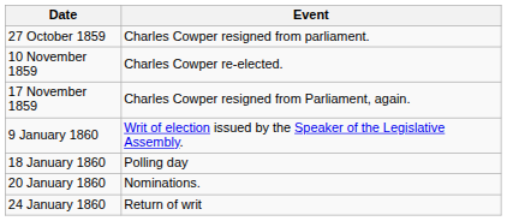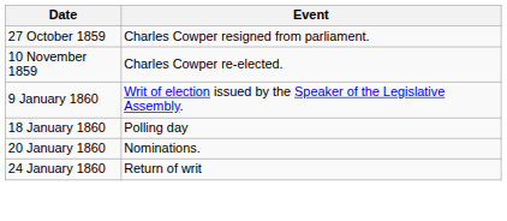- row: 17 November 1859 | Charles Cowper resigned from Parliament, again.
